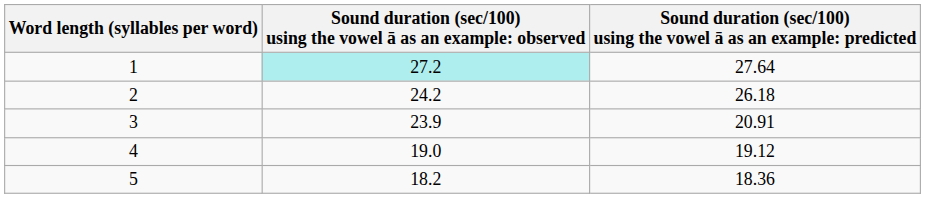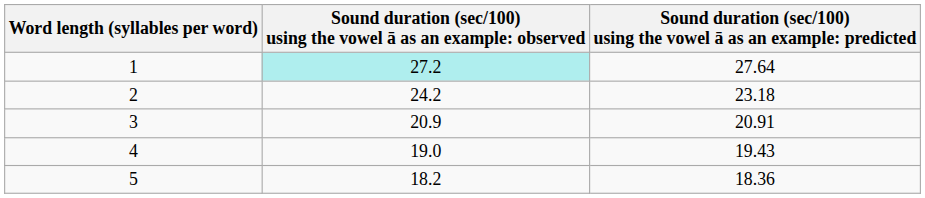2 | column 3: 26.18 -> 23.18
3 | column 2: 23.9 -> 20.9
4 | column 3: 19.12 -> 19.43
